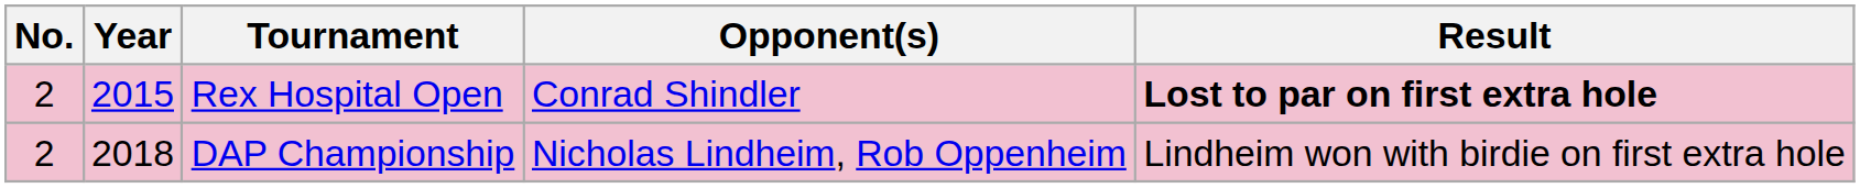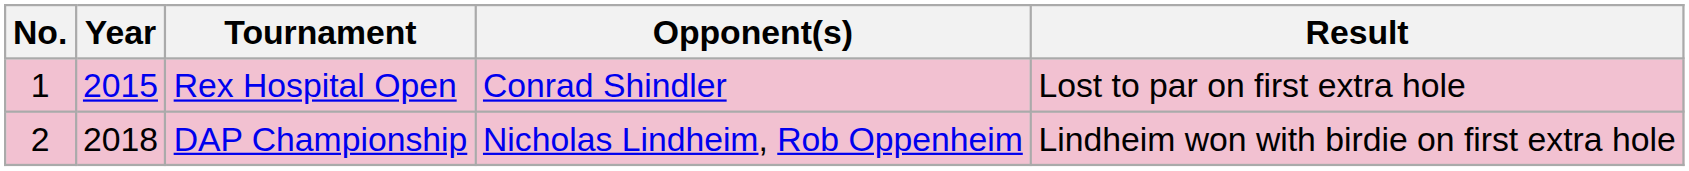Rex Hospital Open | No.: 2 -> 1
Rex Hospital Open | Result: bold -> normal
